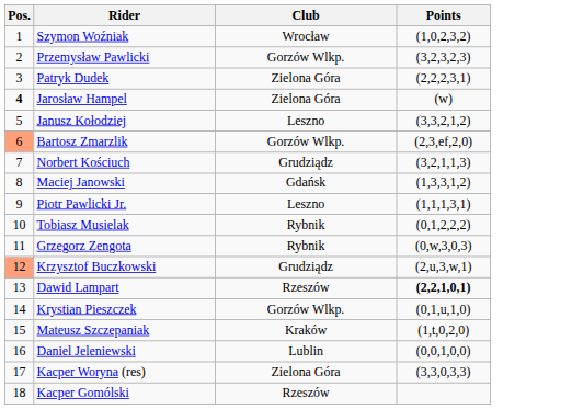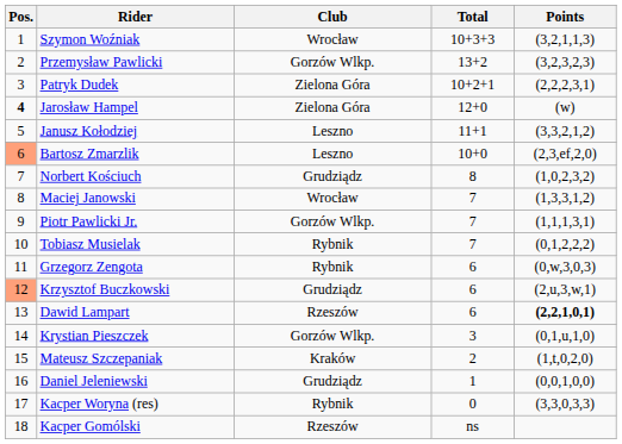+ column: Total | 10+3+3 | 13+2 | 10+2+1 | 12+0 | 11+1 | 10+0 | 8 | 7 | 7 | 7 | 6 | 6 | 6 | 3 | 2 | 1 | 0 | ns
Szymon Woźniak | Points: (1,0,2,3,2) -> (3,2,1,1,3)
Bartosz Zmarzlik | Club: Gorzów Wlkp. -> Leszno
Norbert Kościuch | Points: (3,2,1,1,3) -> (1,0,2,3,2)
Maciej Janowski | Club: Gdańsk -> Wrocław
Piotr Pawlicki Jr. | Club: Leszno -> Gorzów Wlkp.
Daniel Jeleniewski | Club: Lublin -> Grudziądz
Kacper Woryna (res) | Club: Zielona Góra -> Rybnik
